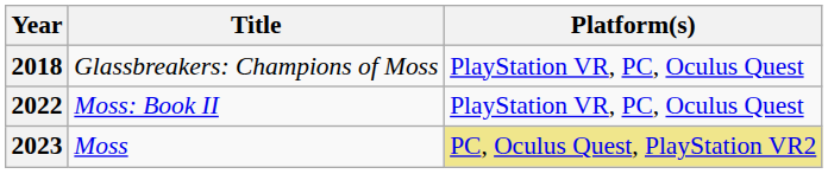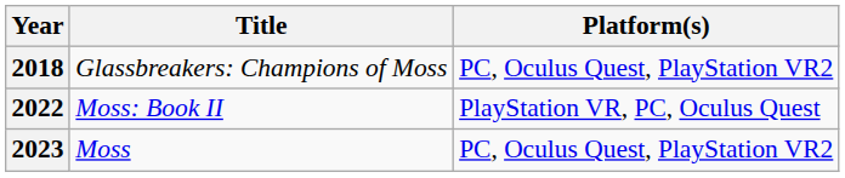2018 | Platform(s): PlayStation VR, PC, Oculus Quest -> PC, Oculus Quest, PlayStation VR2
2023 | Platform(s): khaki background -> no background
